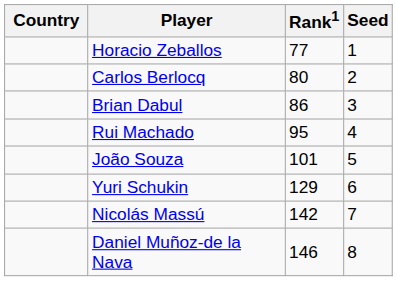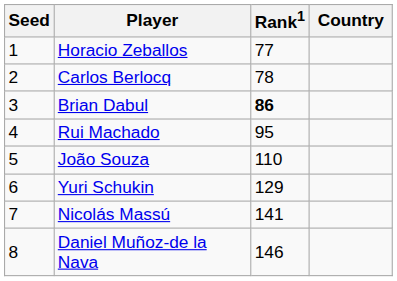columns swapped: Country <-> Seed
Carlos Berlocq | Rank1: 80 -> 78
Brian Dabul | Rank1: normal -> bold
João Souza | Rank1: 101 -> 110
Nicolás Massú | Rank1: 142 -> 141
